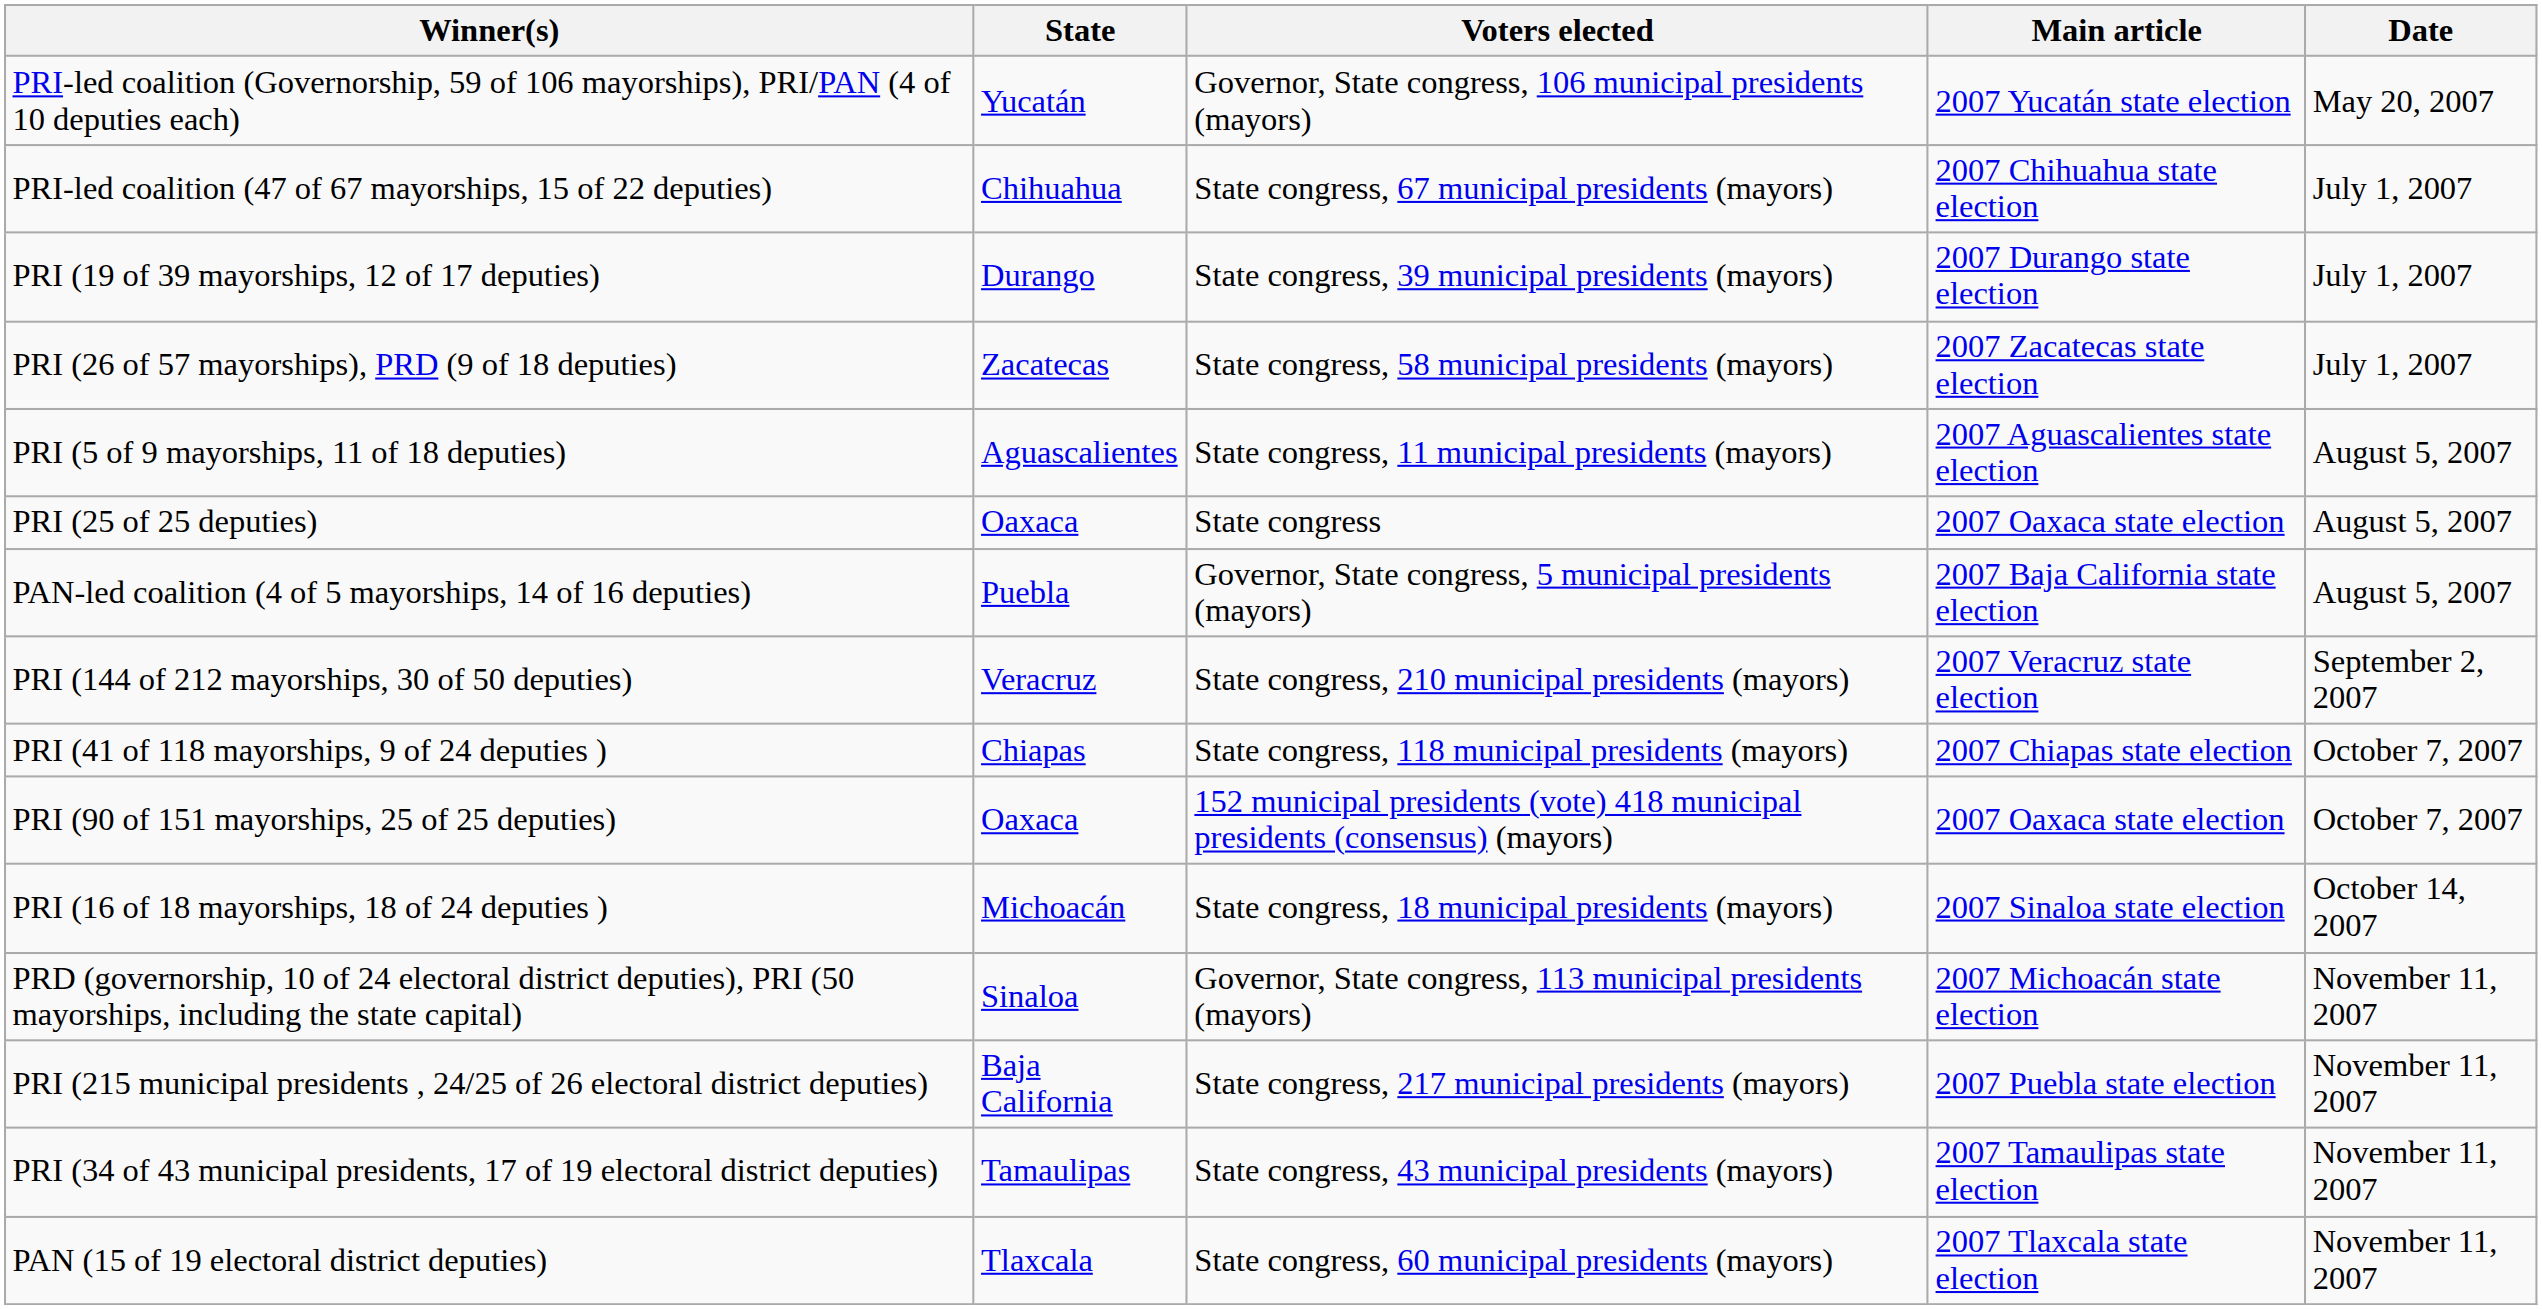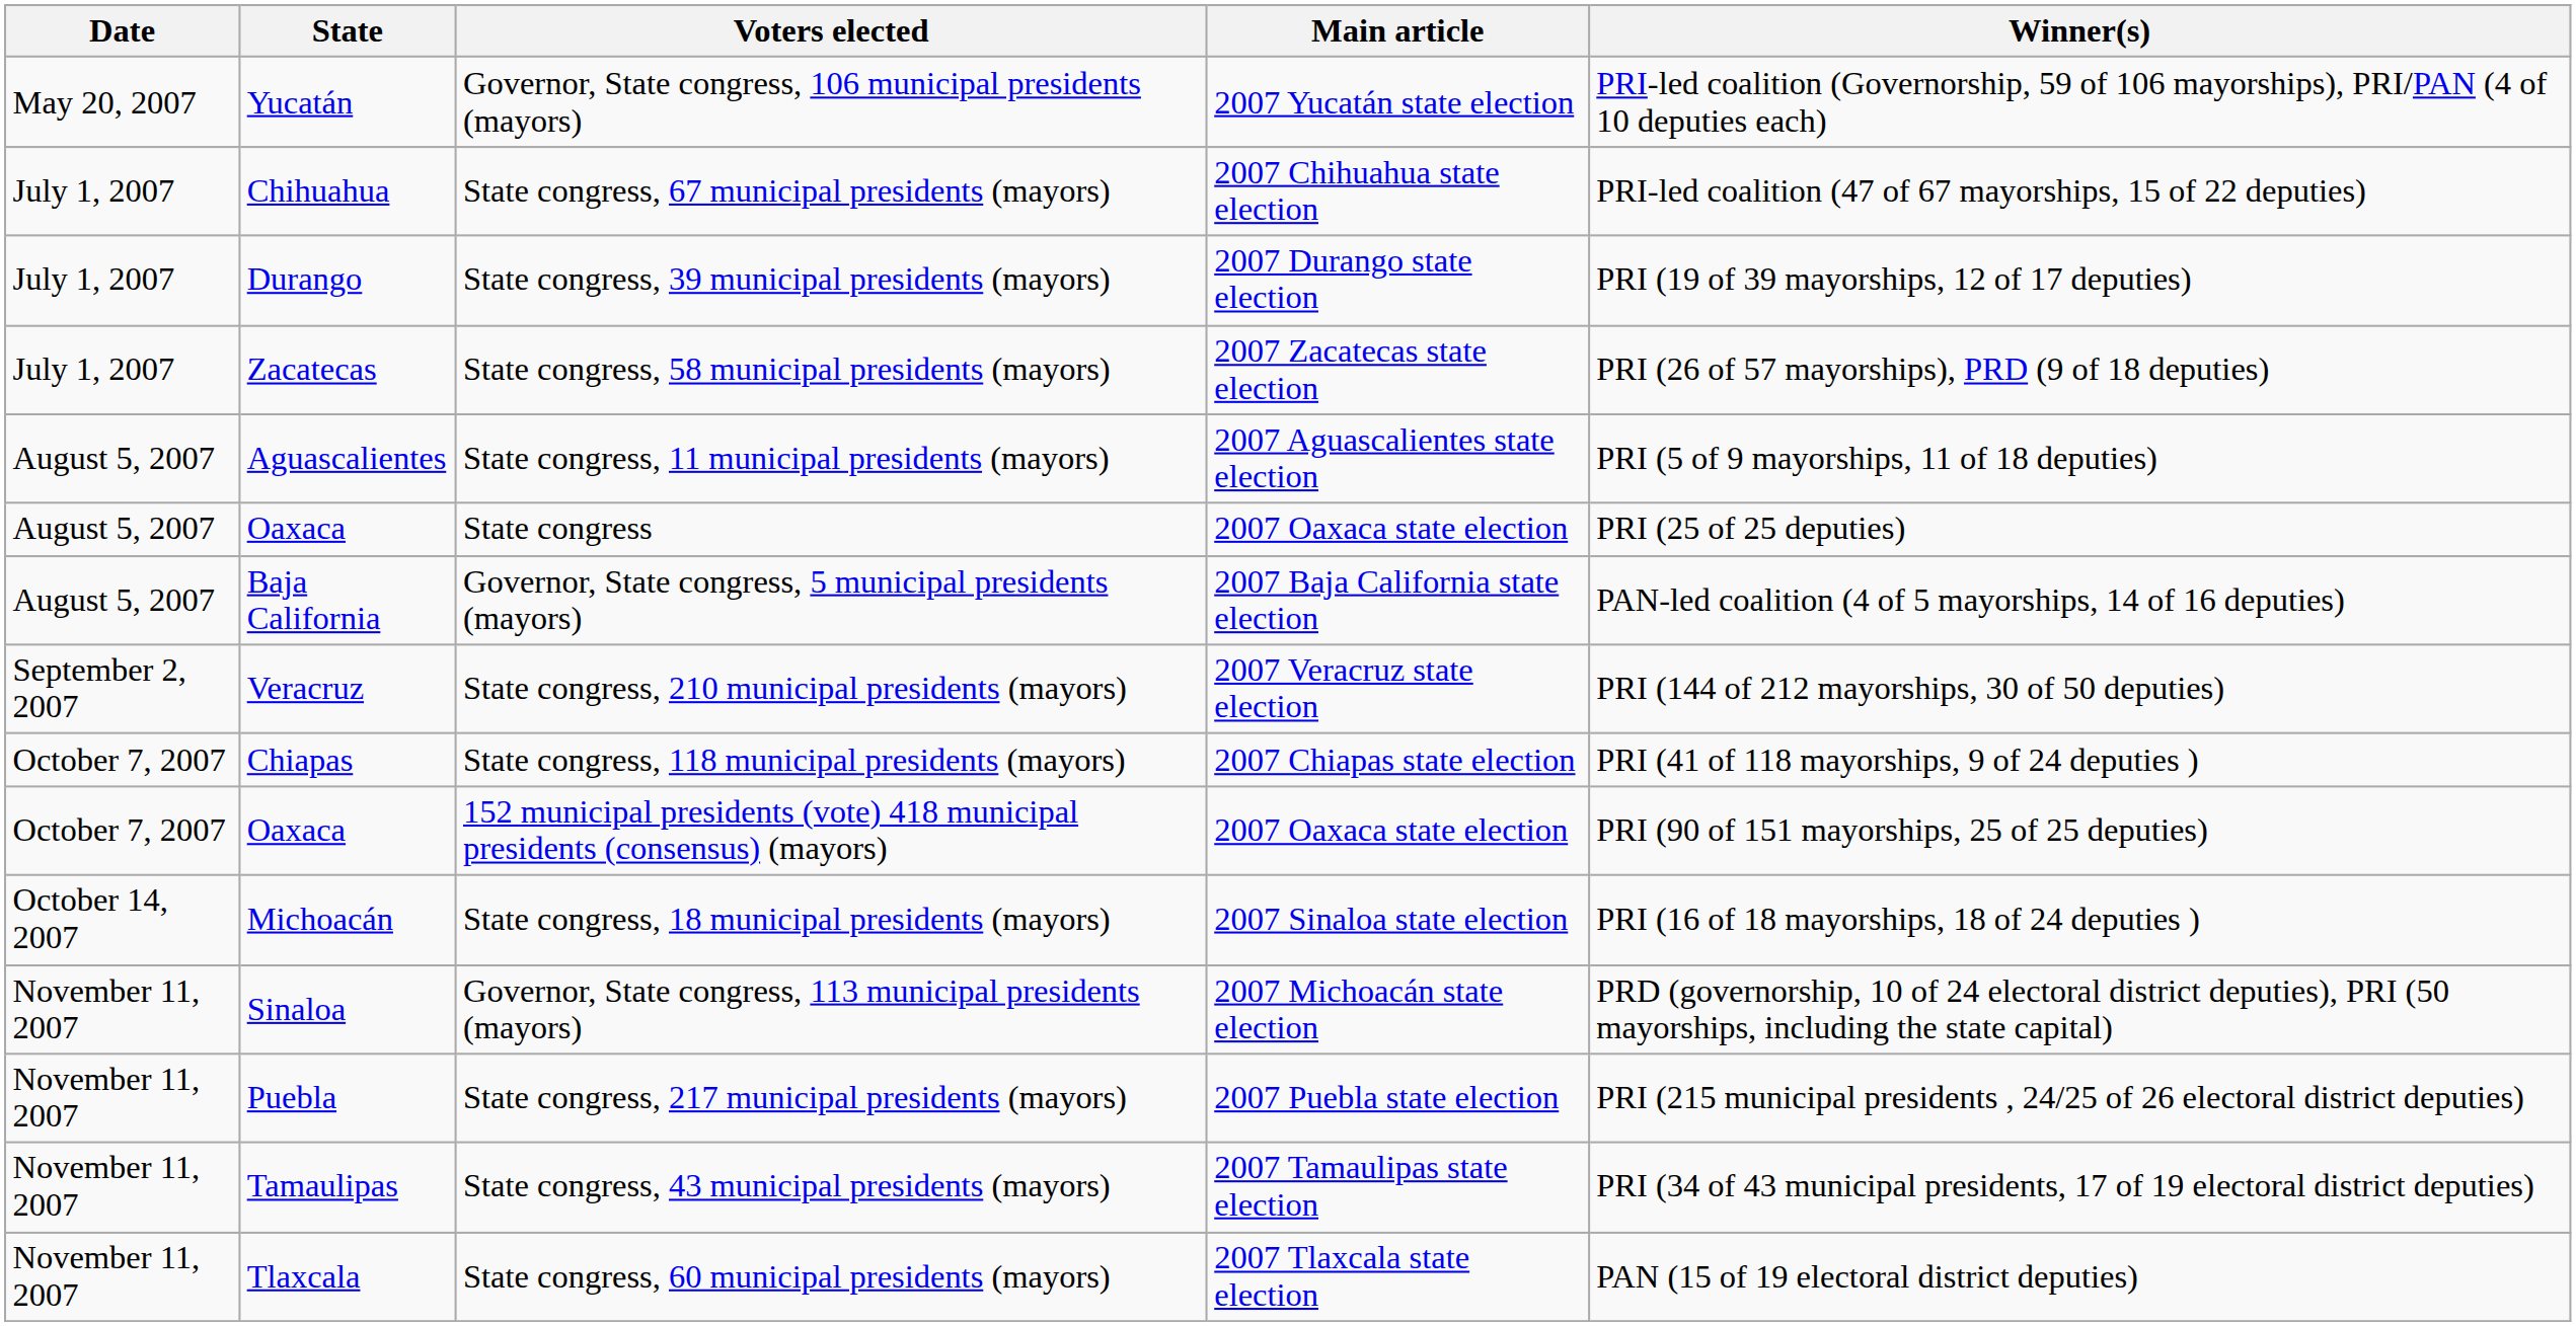columns swapped: Date <-> Winner(s)
Governor, State congress, 5 municipal presidents (mayors) | State: Puebla -> Baja California
State congress, 217 municipal presidents (mayors) | State: Baja California -> Puebla
